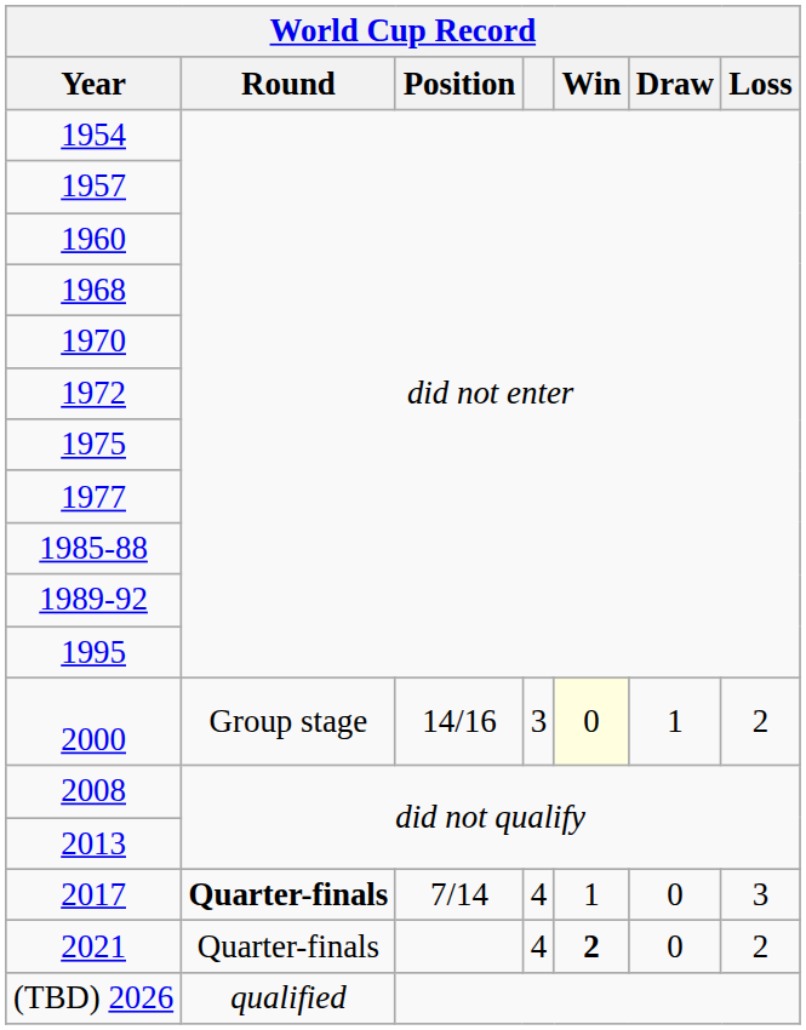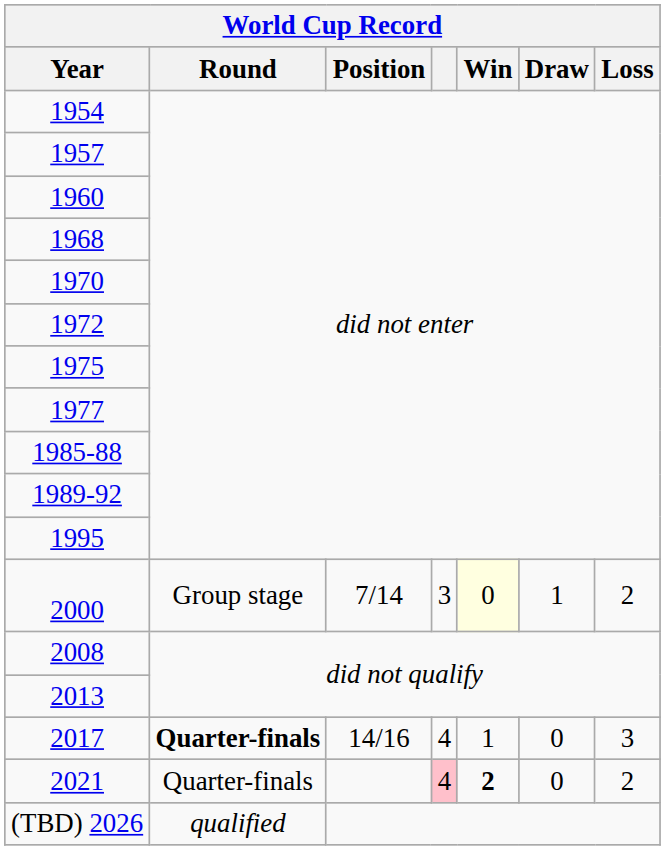2000 | World Cup Record / Position: 14/16 -> 7/14
2017 | World Cup Record / Position: 7/14 -> 14/16
2021 | column 4: no background -> pink background
